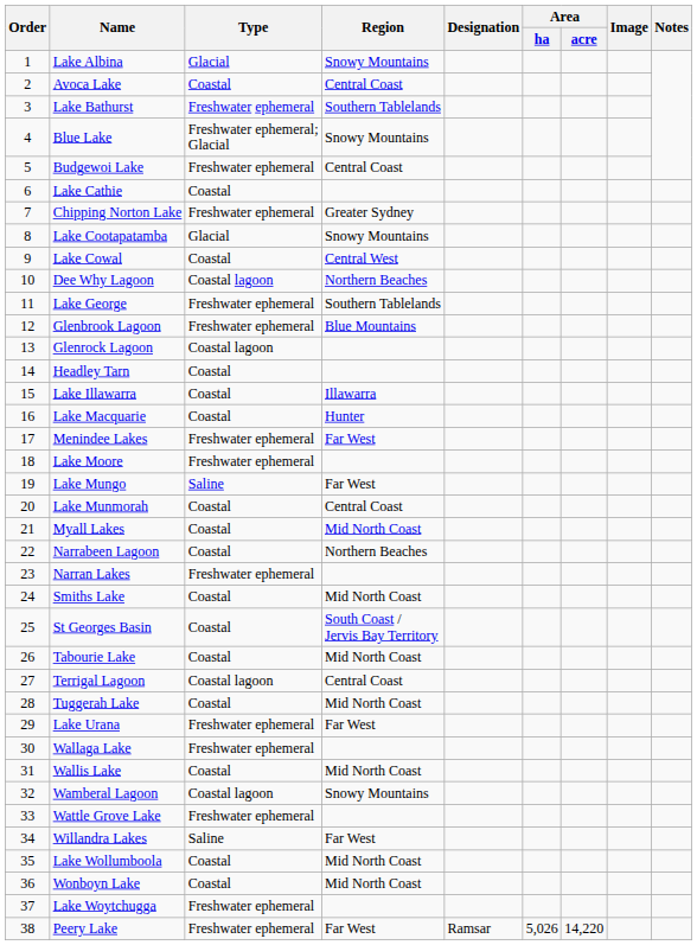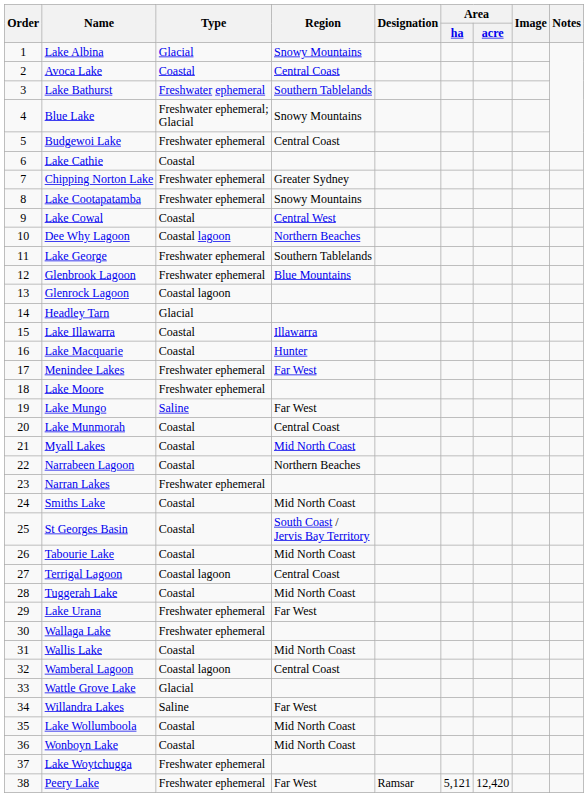Lake Cootapatamba | Type: Glacial -> Freshwater ephemeral
Headley Tarn | Type: Coastal -> Glacial
Wamberal Lagoon | Region: Snowy Mountains -> Central Coast
Wattle Grove Lake | Type: Freshwater ephemeral -> Glacial
Peery Lake | Area / ha: 5,026 -> 5,121
Peery Lake | Area / acre: 14,220 -> 12,420
